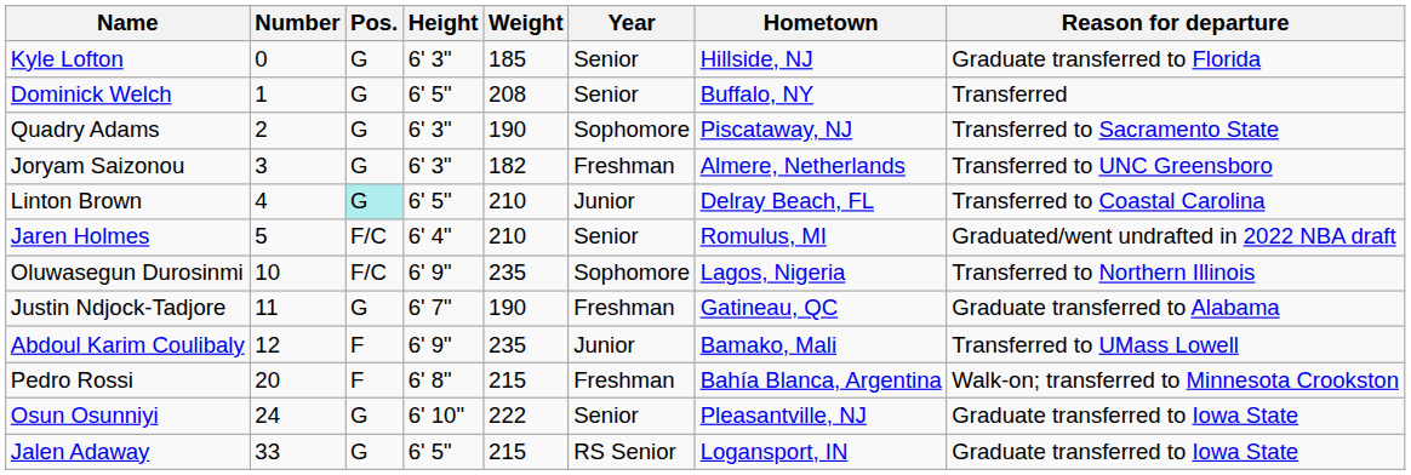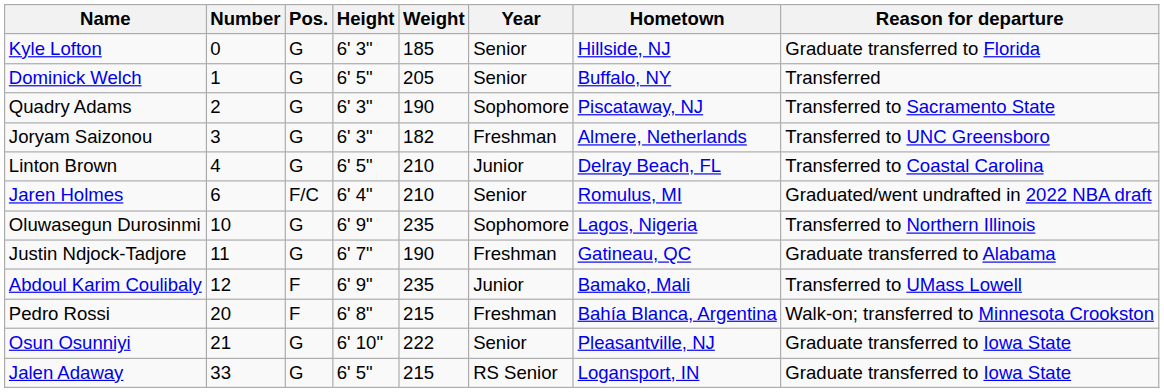Dominick Welch | Weight: 208 -> 205
Linton Brown | Pos.: paleturquoise background -> no background
Jaren Holmes | Number: 5 -> 6
Oluwasegun Durosinmi | Pos.: F/C -> G
Osun Osunniyi | Number: 24 -> 21
